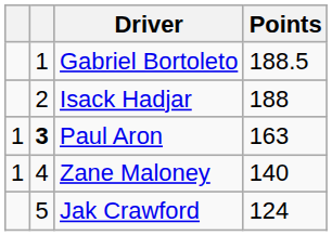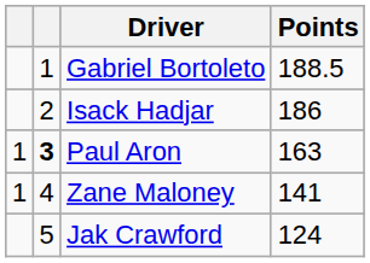Isack Hadjar | Points: 188 -> 186
Zane Maloney | Points: 140 -> 141
